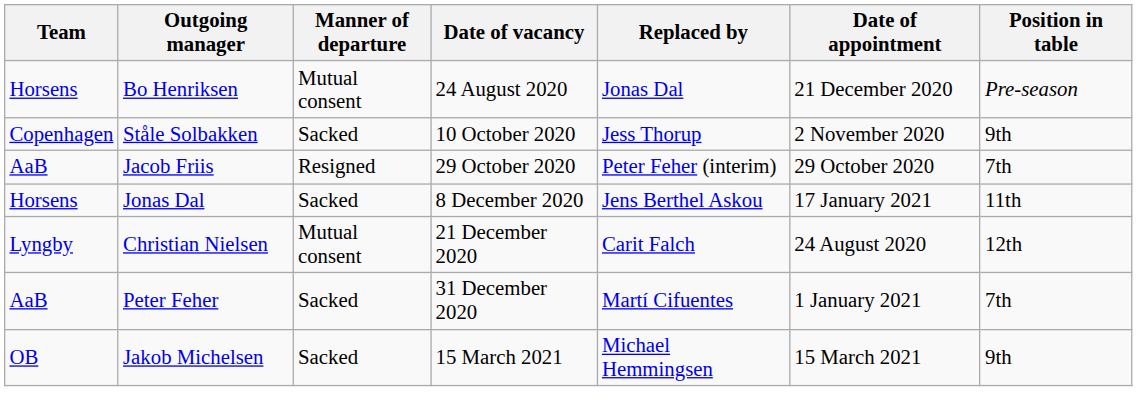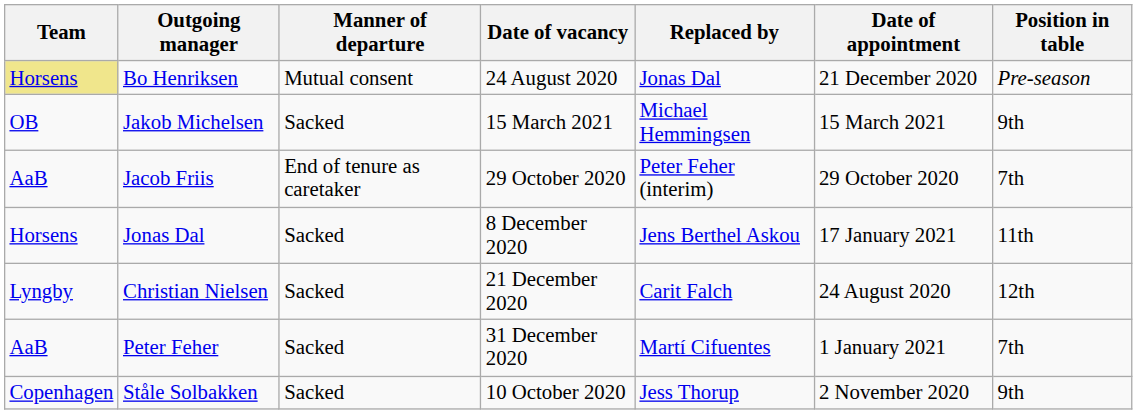Bo Henriksen | Team: no background -> khaki background
rows swapped: Ståle Solbakken <-> Jakob Michelsen
Jacob Friis | Manner of departure: Resigned -> End of tenure as caretaker
Christian Nielsen | Manner of departure: Mutual consent -> Sacked
